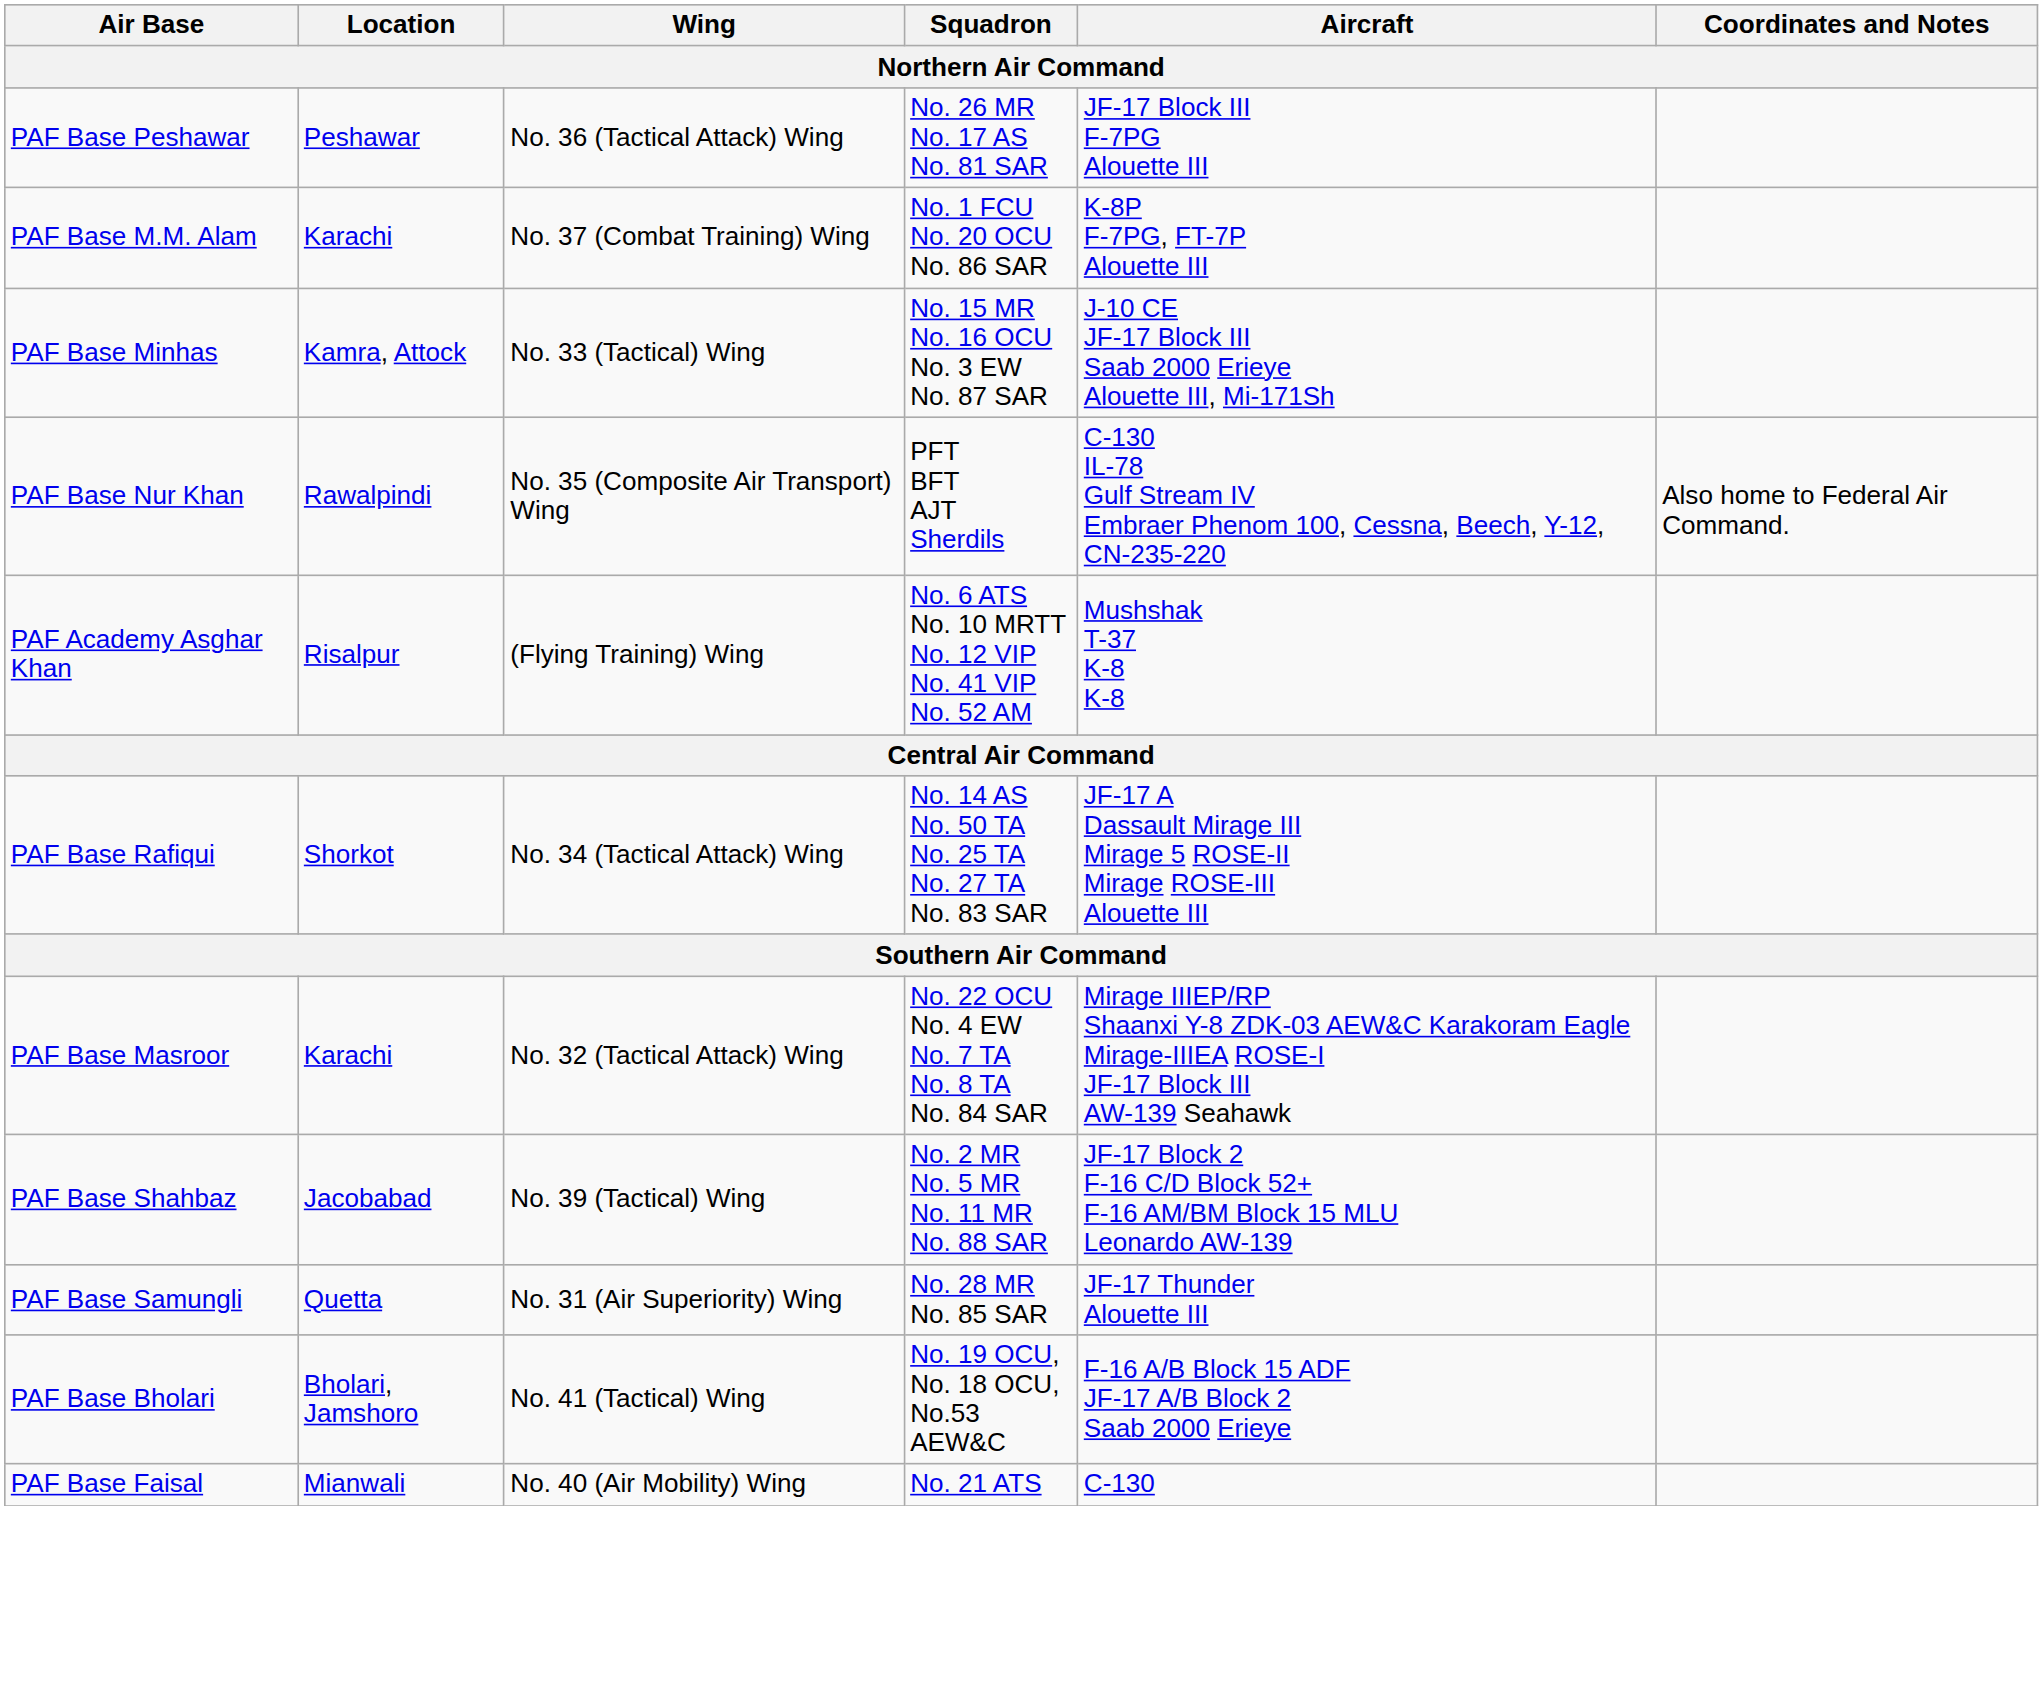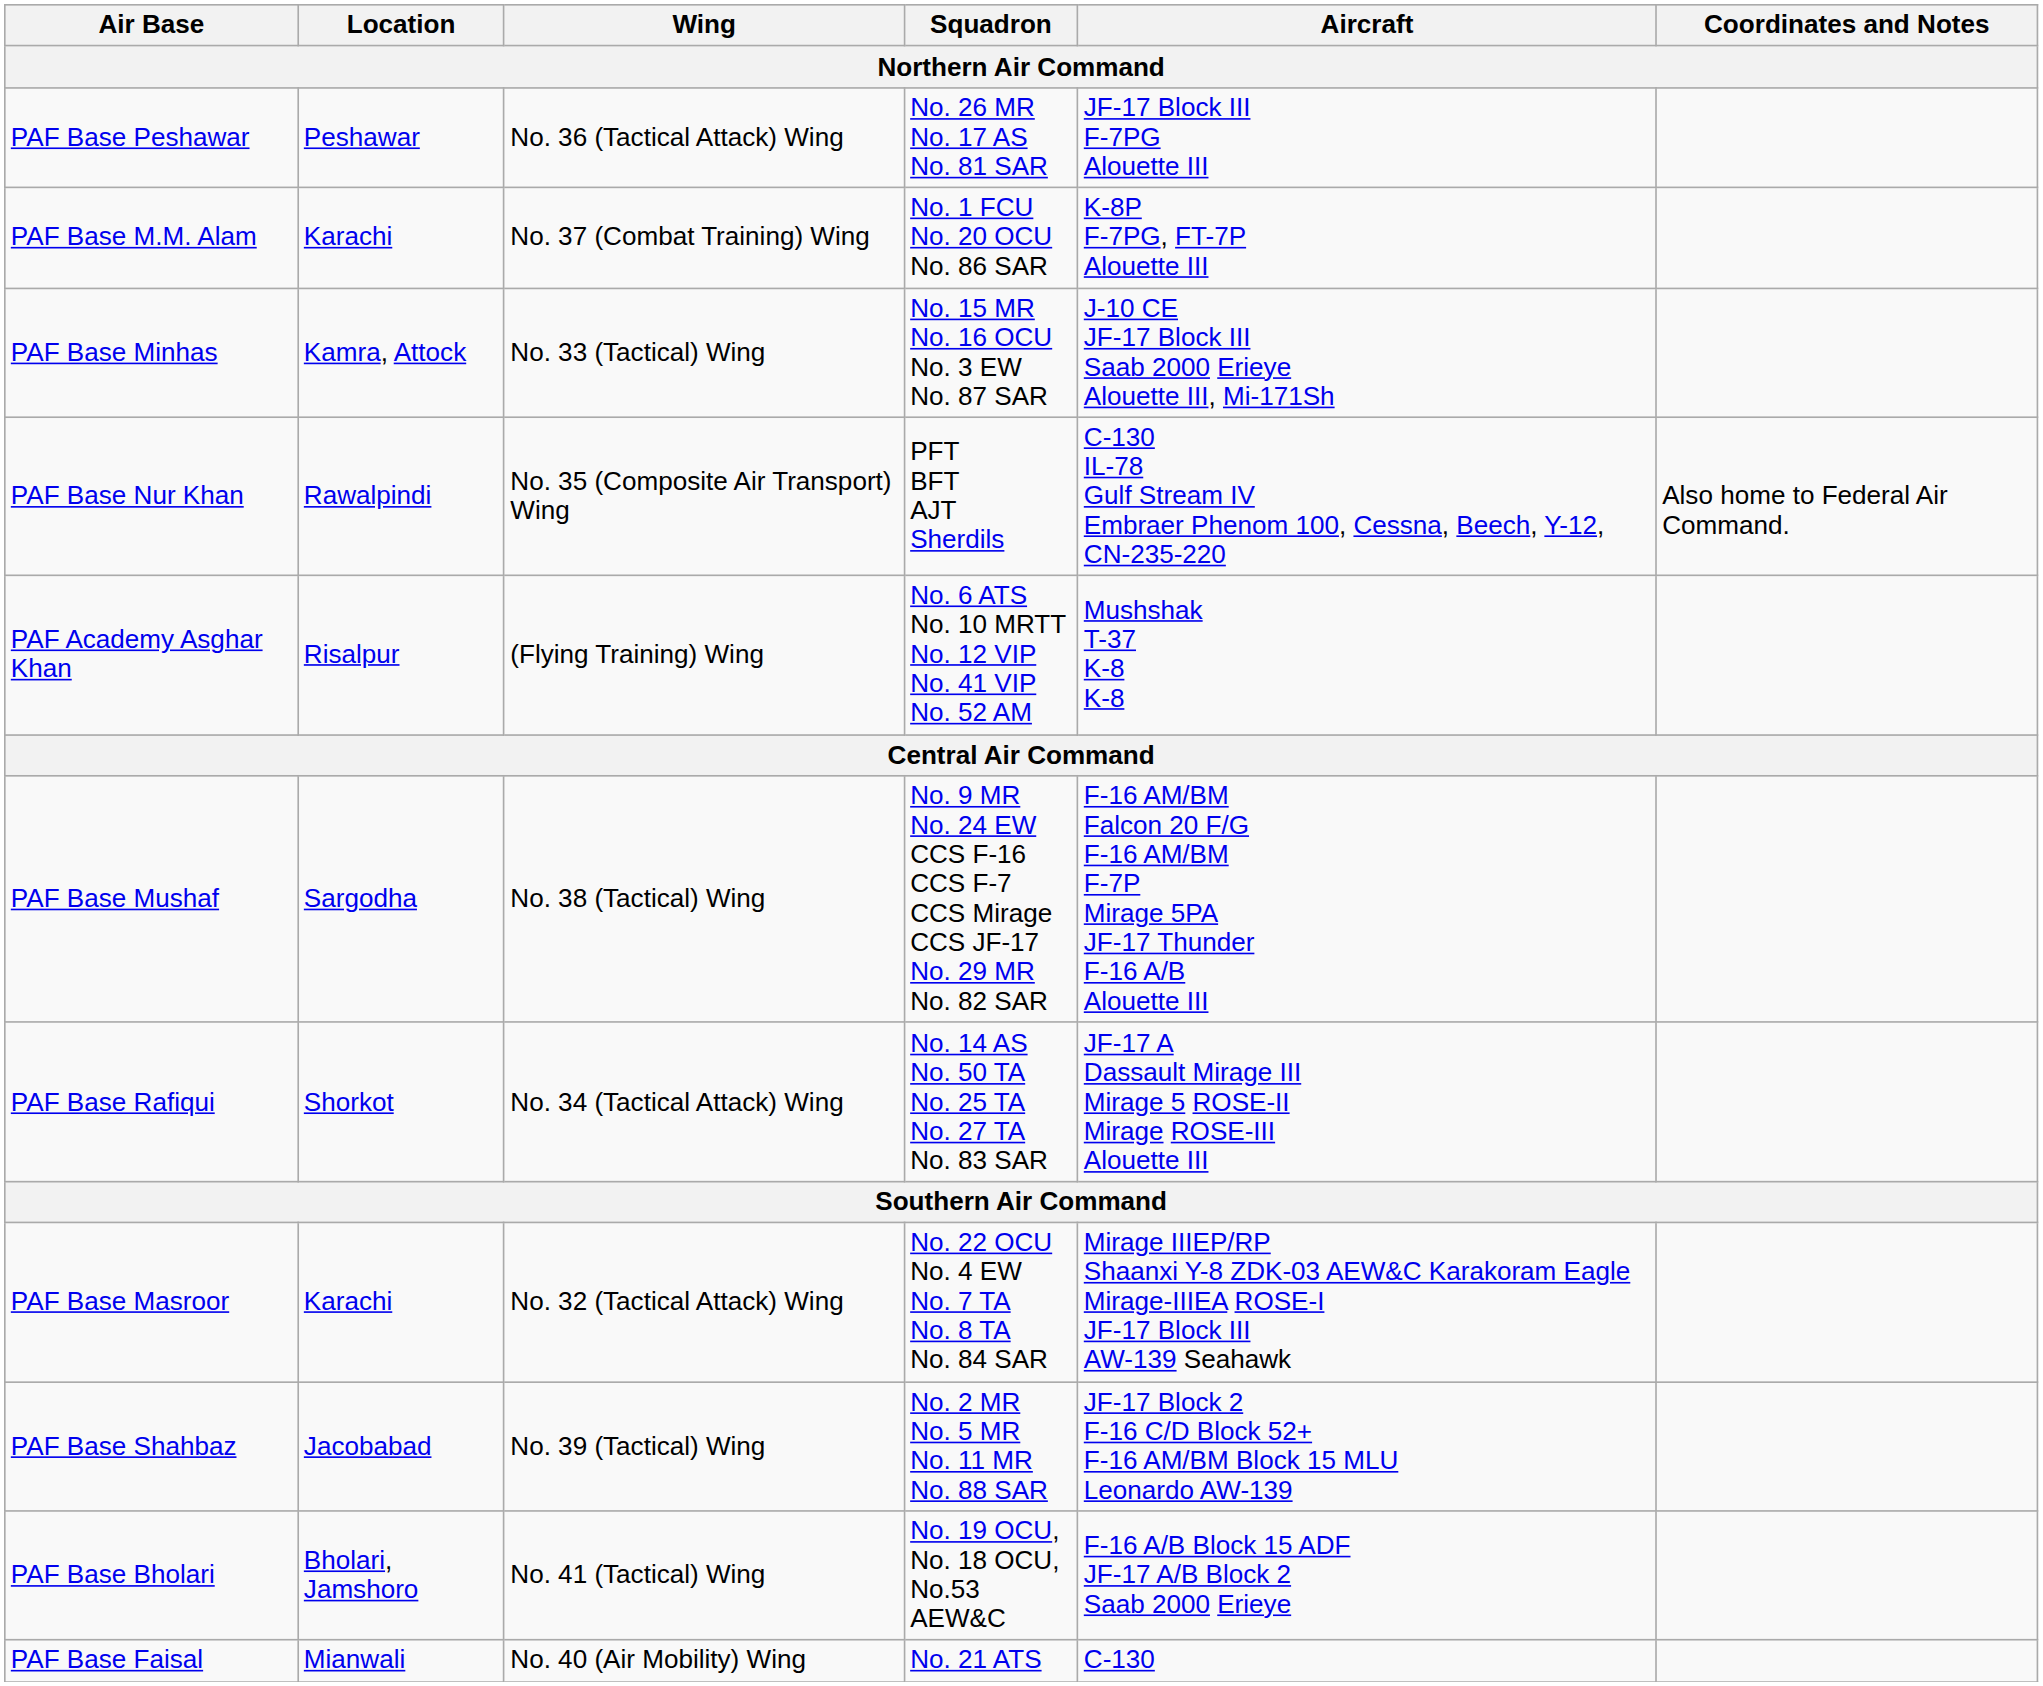+ row: PAF Base Mushaf | Sargodha | No. 38 (Tactical) Wing | No. 9 MR No. 24 EW CCS F-16 CCS F-7 CCS Mirage CCS JF-17 No. 29 MR No. 82 SAR | F-16 AM/BM Falcon 20 F/G F-16 AM/BM F-7P Mirage 5PA JF-17 Thunder F-16 A/B Alouette III
- row: PAF Base Samungli | Quetta | No. 31 (Air Superiority) Wing | No. 28 MR No. 85 SAR | JF-17 Thunder Alouette III
